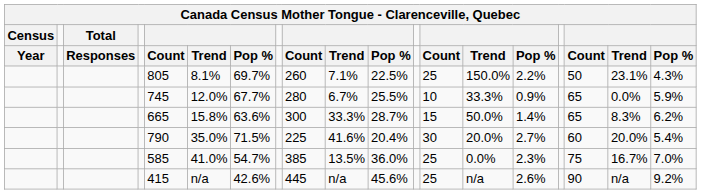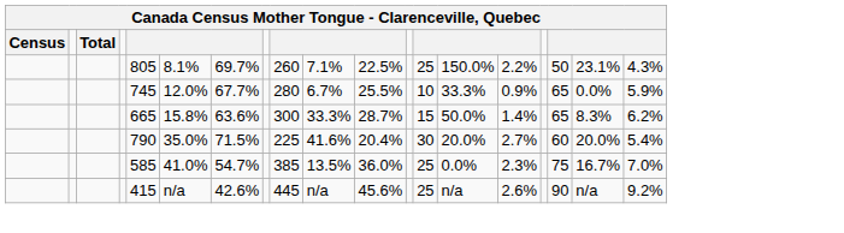- row: Year | Responses | Count | Trend | Pop % | Count | Trend | Pop % | Count | Trend | Pop % | Count | Trend | Pop %
